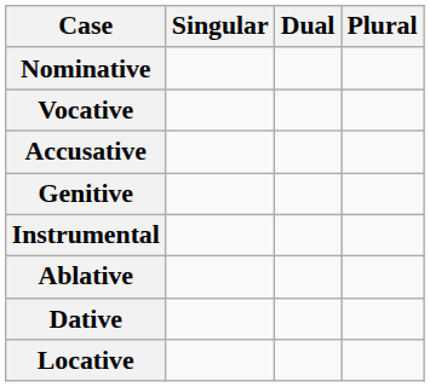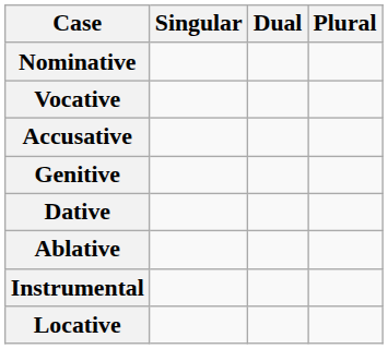rows swapped: Dative <-> Instrumental
